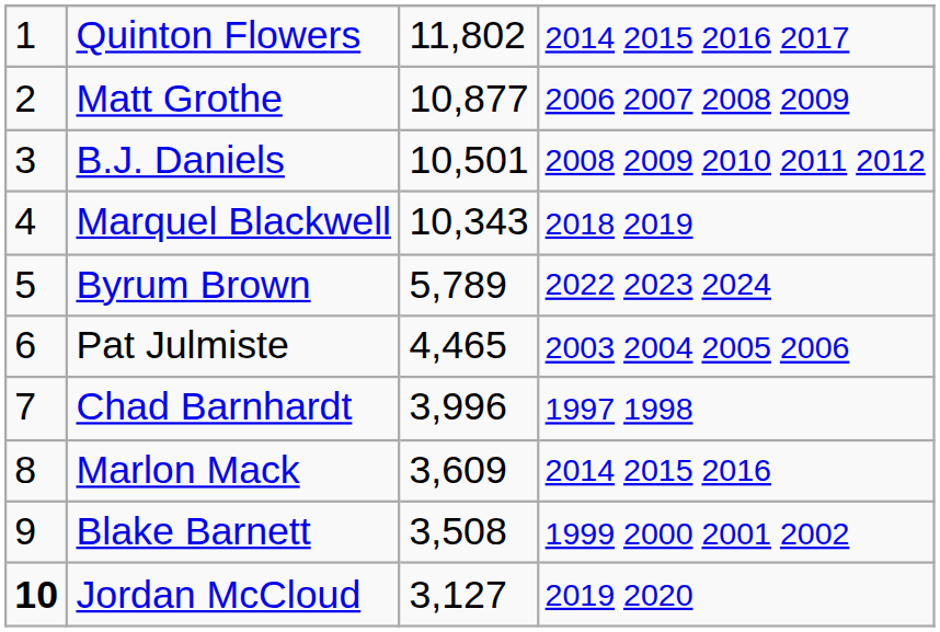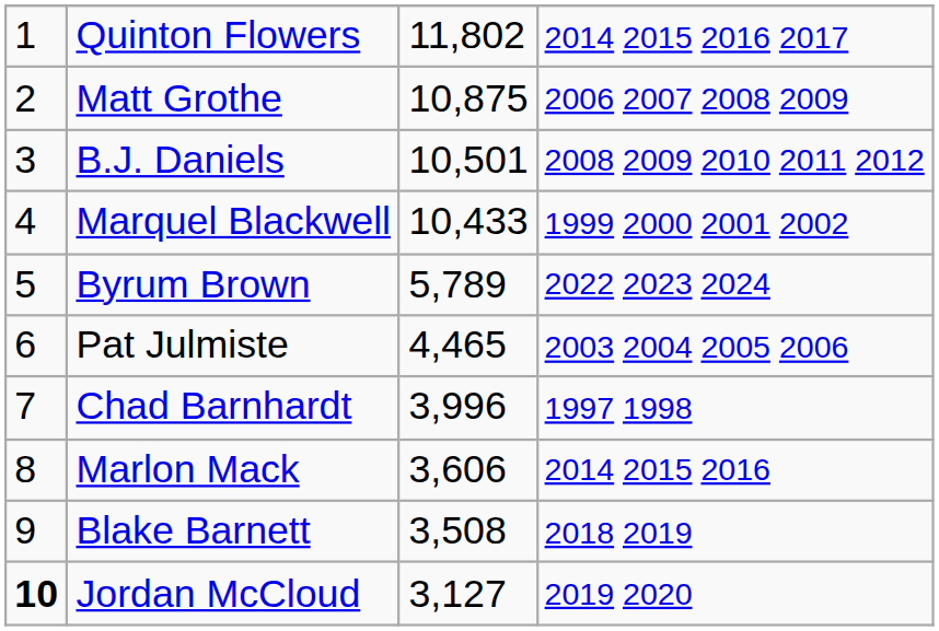Matt Grothe | column 3: 10,877 -> 10,875
Marquel Blackwell | column 3: 10,343 -> 10,433
Marquel Blackwell | column 4: 2018 2019 -> 1999 2000 2001 2002
Marlon Mack | column 3: 3,609 -> 3,606
Blake Barnett | column 4: 1999 2000 2001 2002 -> 2018 2019
